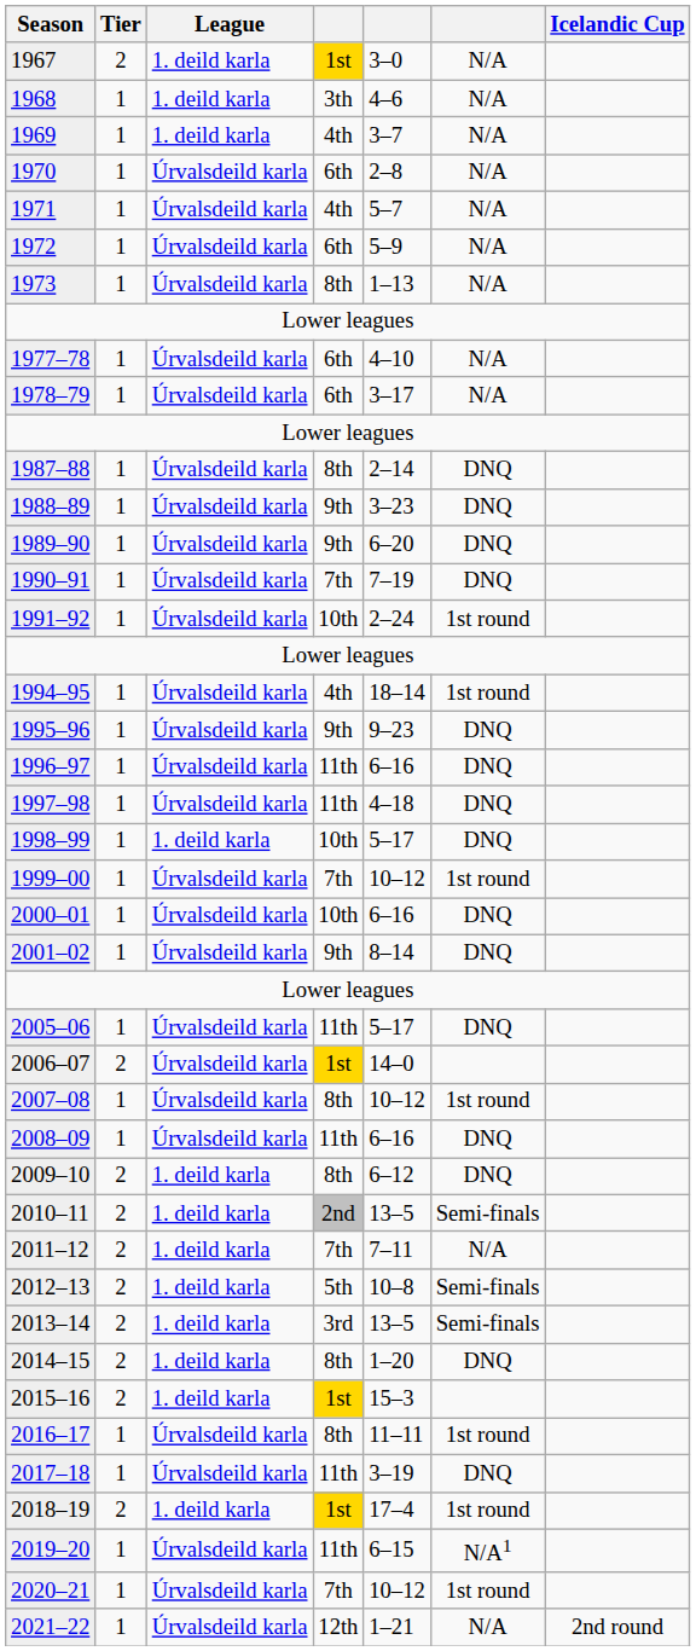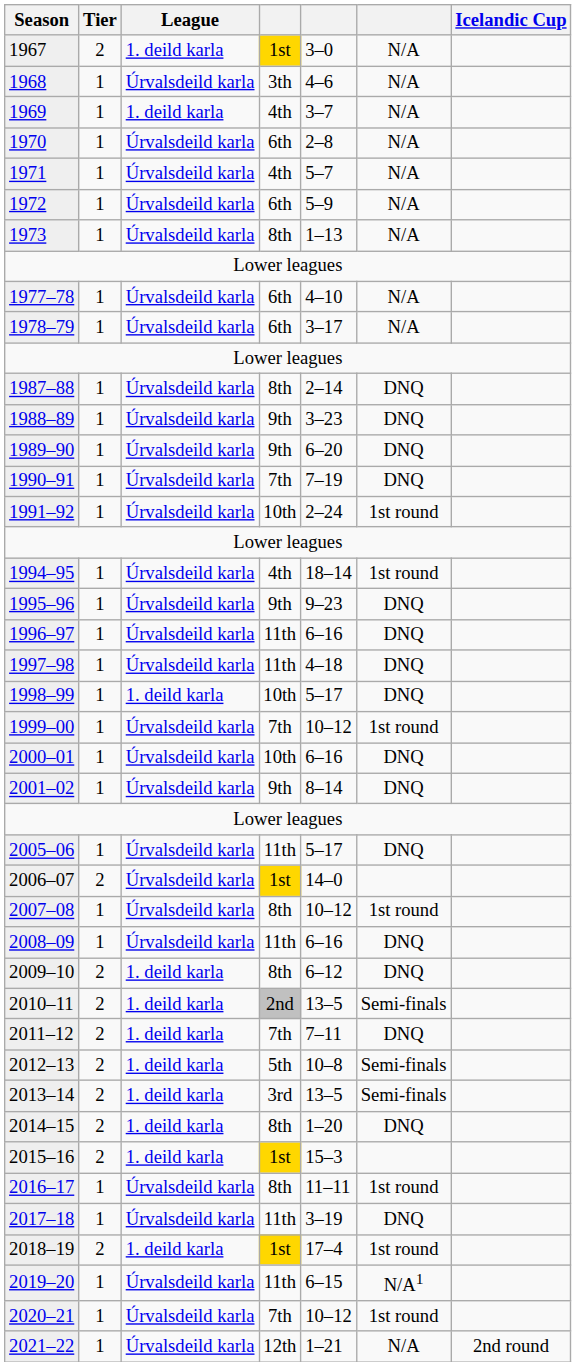1968 | League: 1. deild karla -> Úrvalsdeild karla
2011–12 | column 6: N/A -> DNQ
